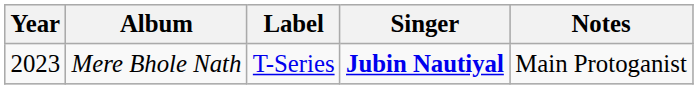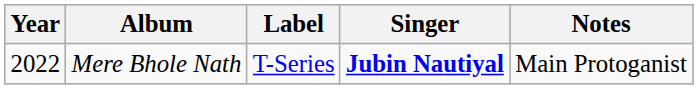Mere Bhole Nath | Year: 2023 -> 2022
